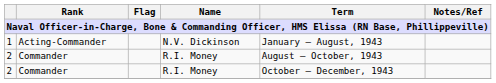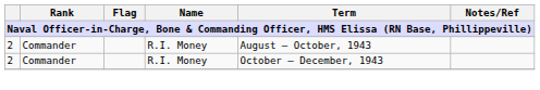- row: 1 | Acting-Commander | N.V. Dickinson | January – August, 1943
